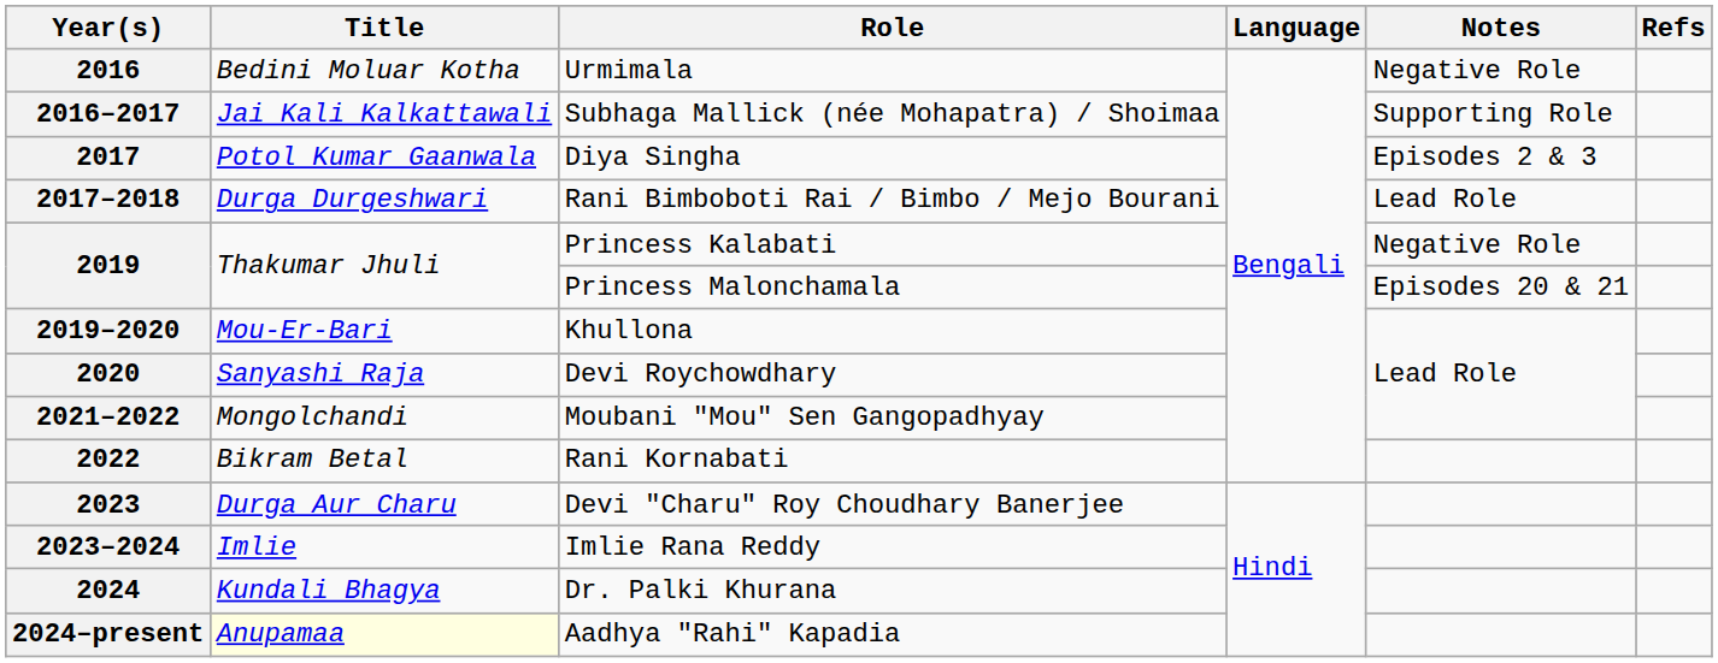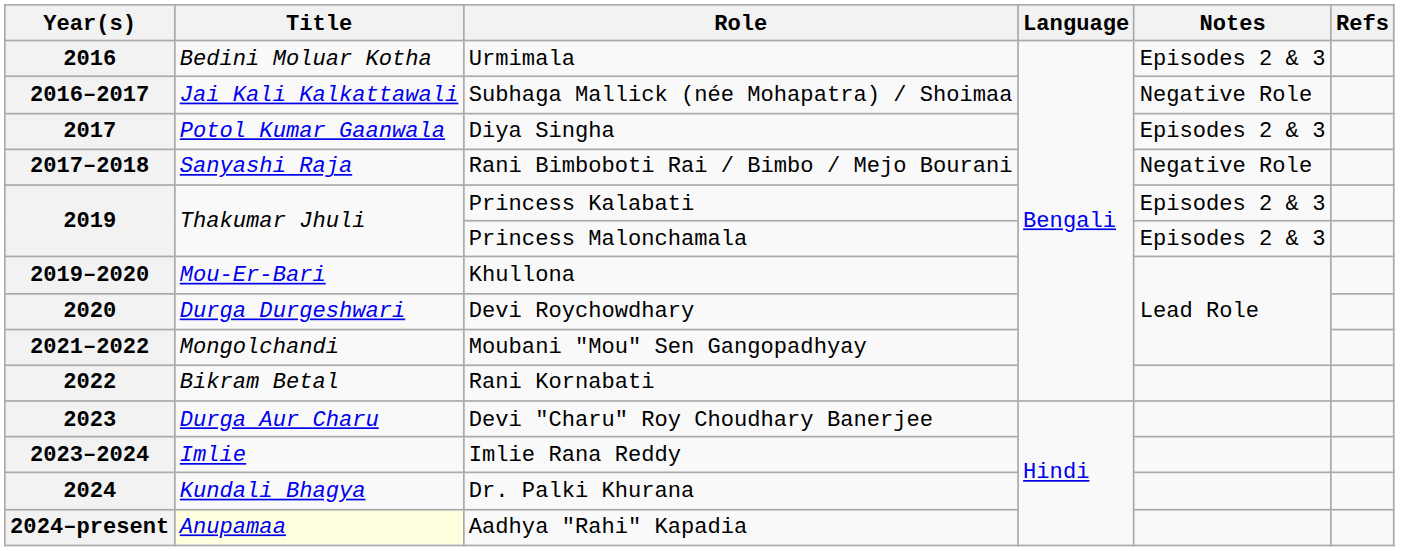2016 | Notes: Negative Role -> Episodes 2 & 3
2016–2017 | Notes: Supporting Role -> Negative Role
2017–2018 | Title: Durga Durgeshwari -> Sanyashi Raja
2017–2018 | Notes: Lead Role -> Negative Role
2019 / Princess Kalabati | Notes: Negative Role -> Episodes 2 & 3
2019 / Princess Malonchamala | Notes: Episodes 20 & 21 -> Episodes 2 & 3
2020 | Title: Sanyashi Raja -> Durga Durgeshwari
